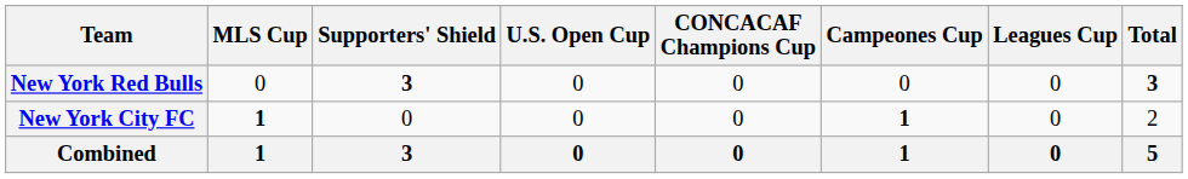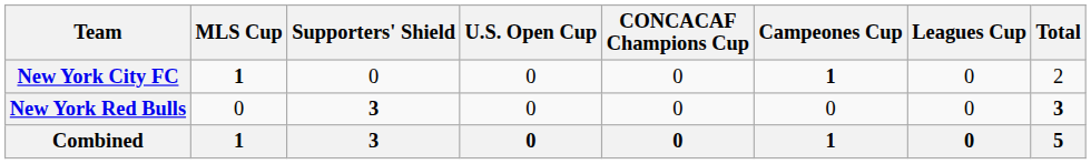rows swapped: New York Red Bulls <-> New York City FC
